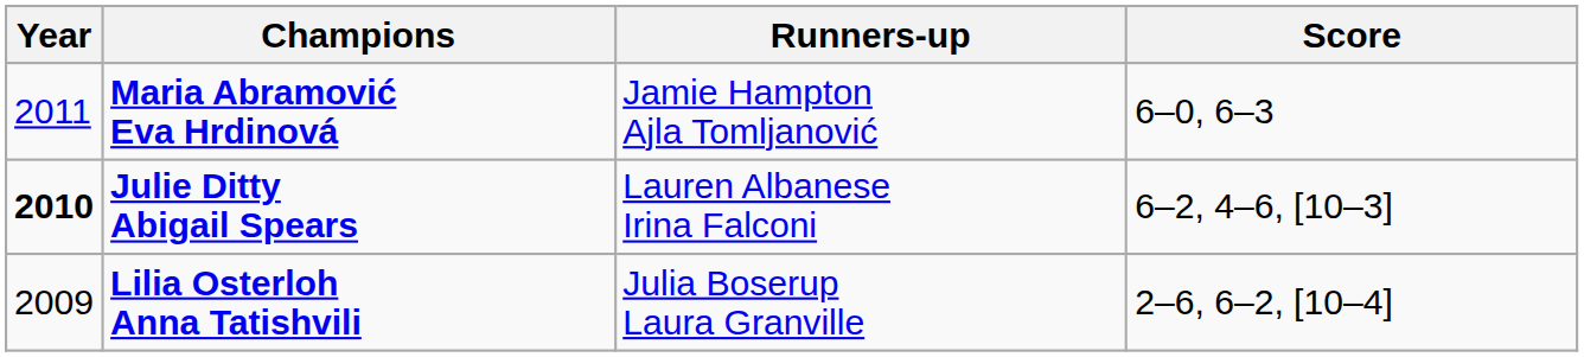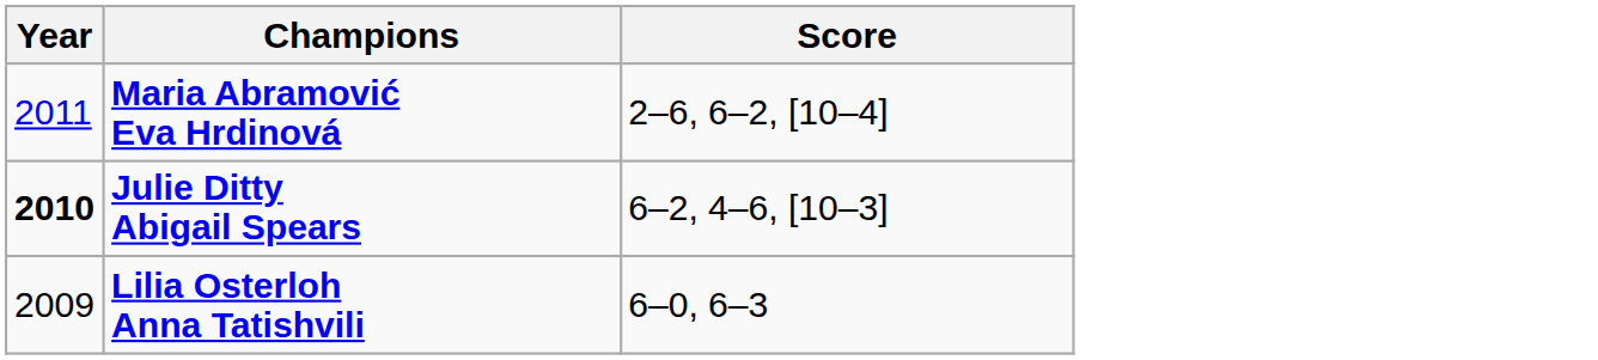- column: Runners-up | Jamie Hampton Ajla Tomljanović | Lauren Albanese Irina Falconi | Julia Boserup Laura Granville
Maria Abramović Eva Hrdinová | Score: 6–0, 6–3 -> 2–6, 6–2, [10–4]
Lilia Osterloh Anna Tatishvili | Score: 2–6, 6–2, [10–4] -> 6–0, 6–3
